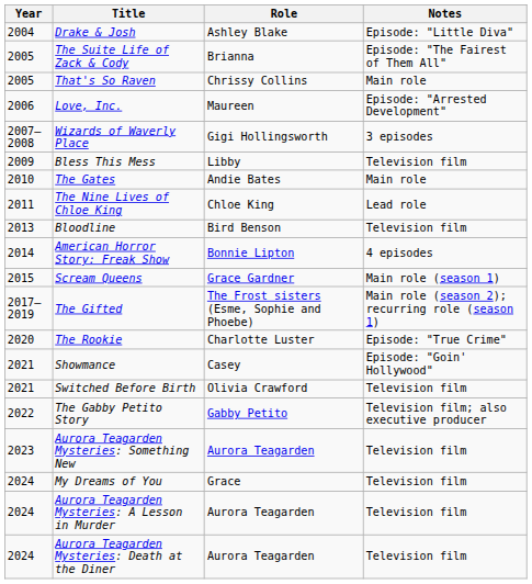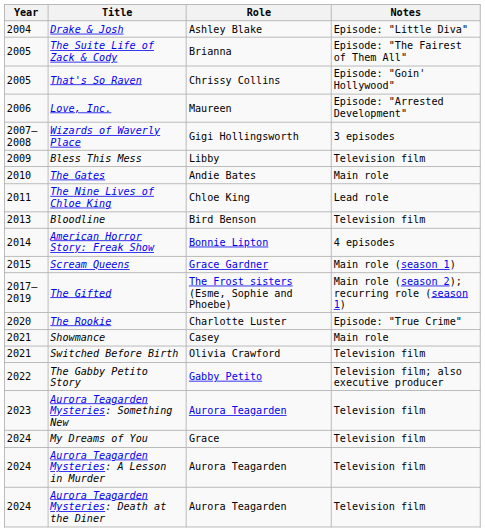That's So Raven | Notes: Main role -> Episode: "Goin' Hollywood"
Showmance | Notes: Episode: "Goin' Hollywood" -> Main role
